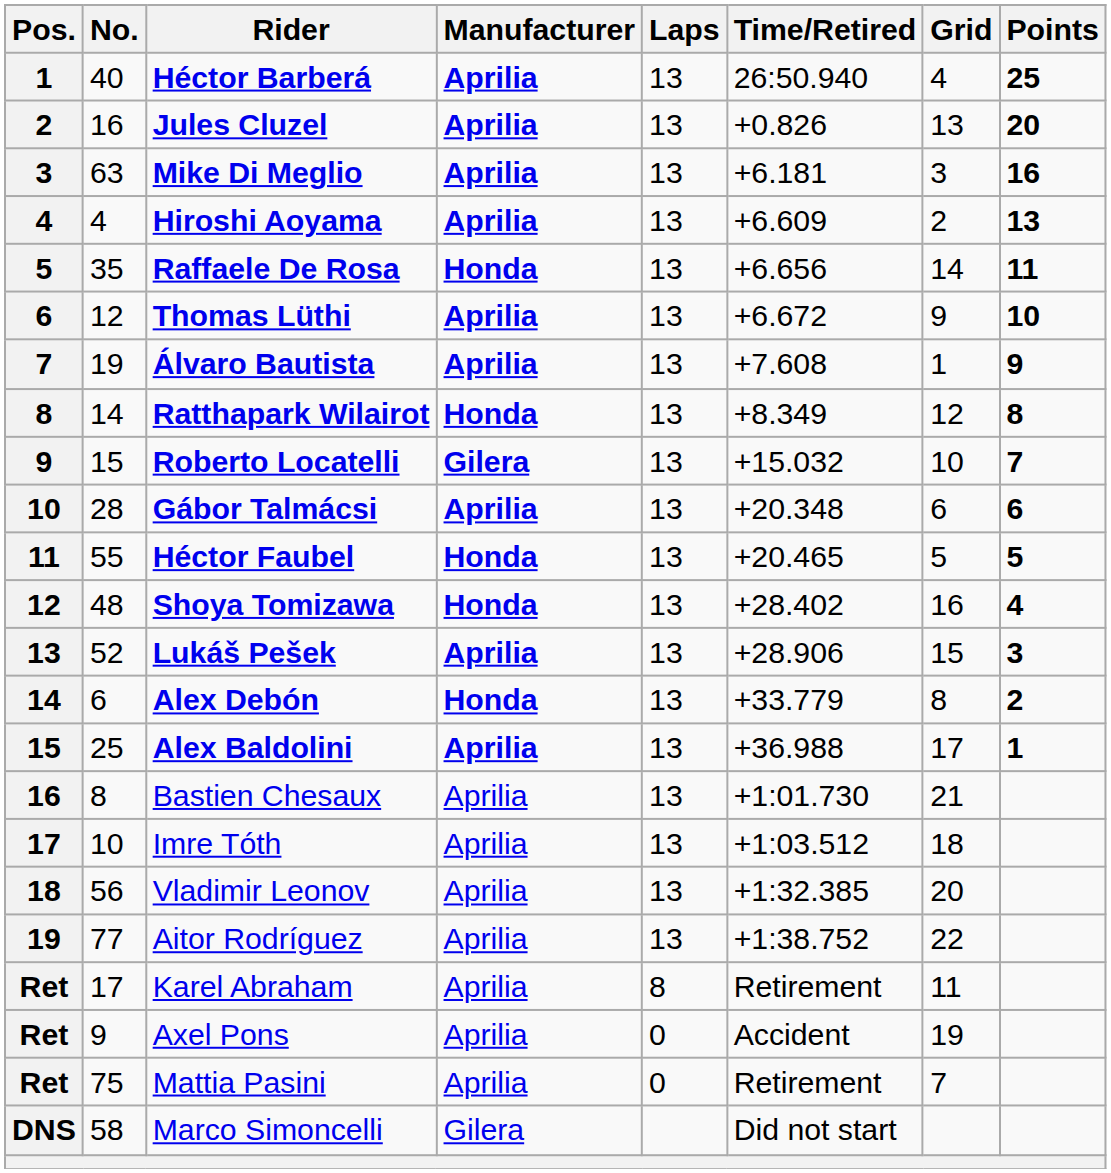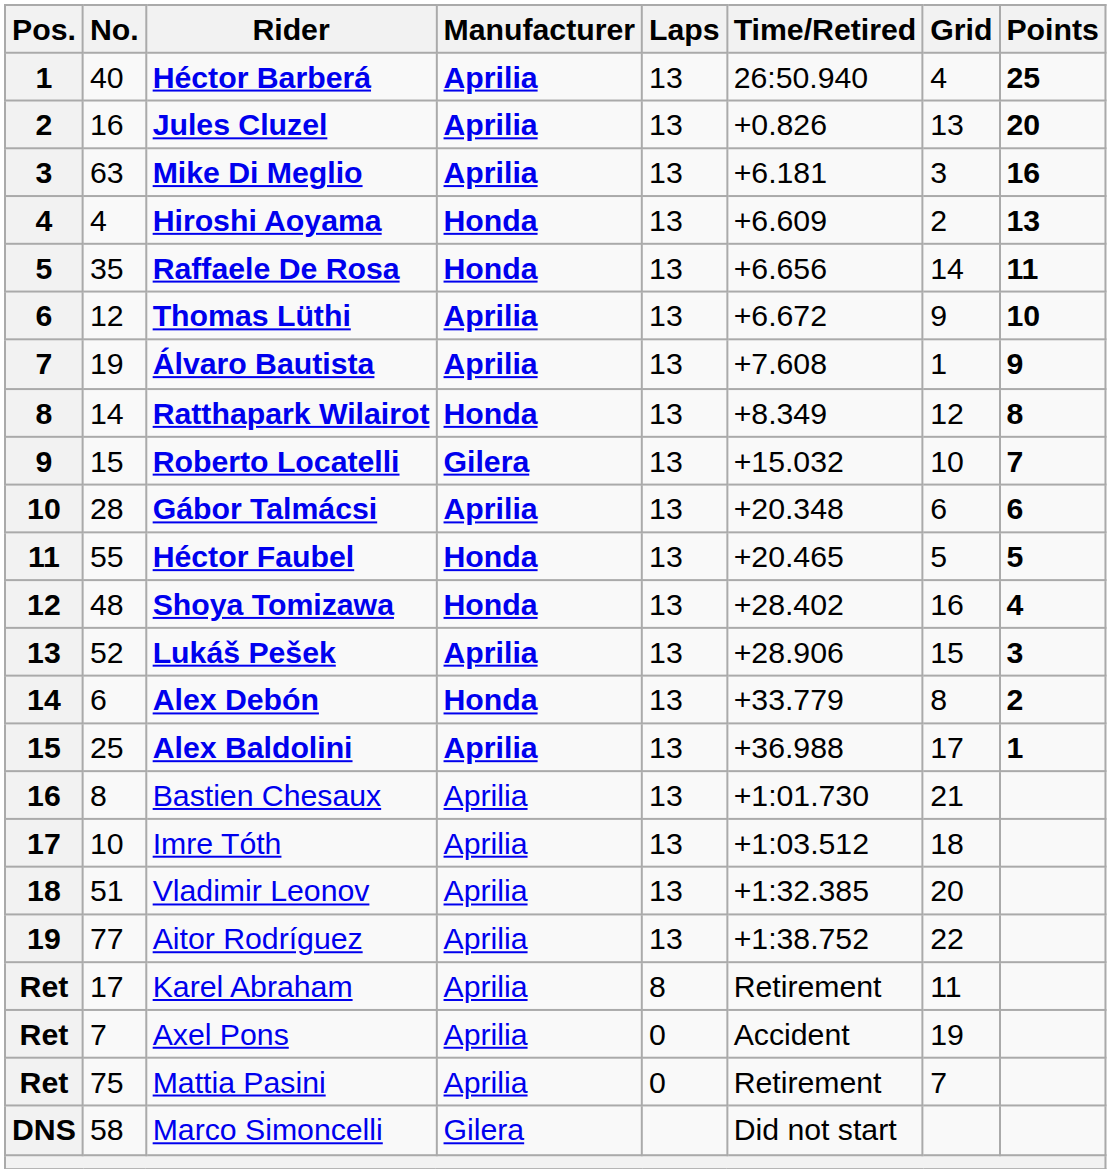Hiroshi Aoyama | Manufacturer: Aprilia -> Honda
Vladimir Leonov | No.: 56 -> 51
Axel Pons | No.: 9 -> 7
